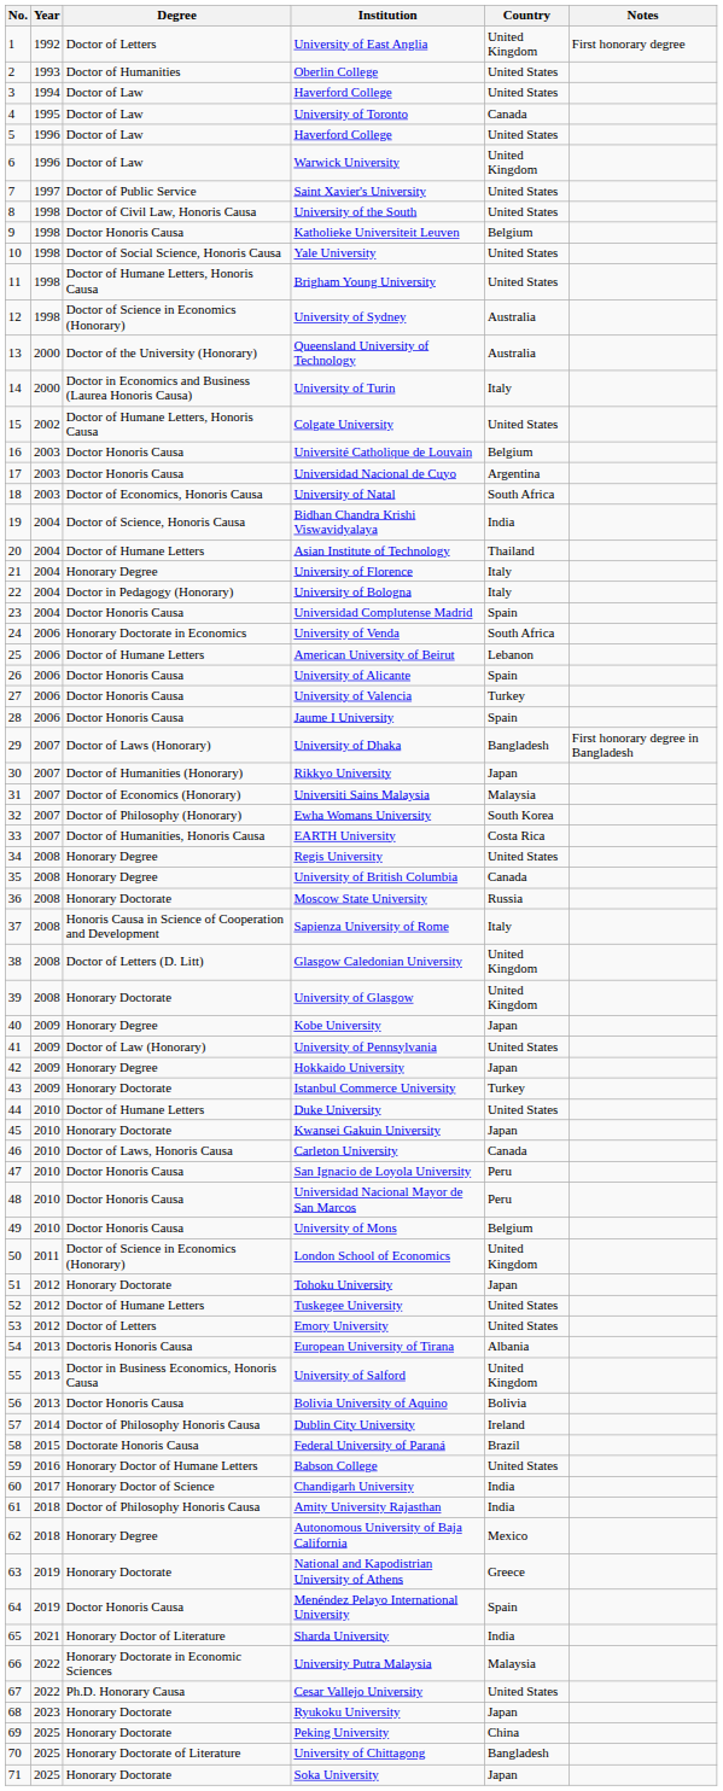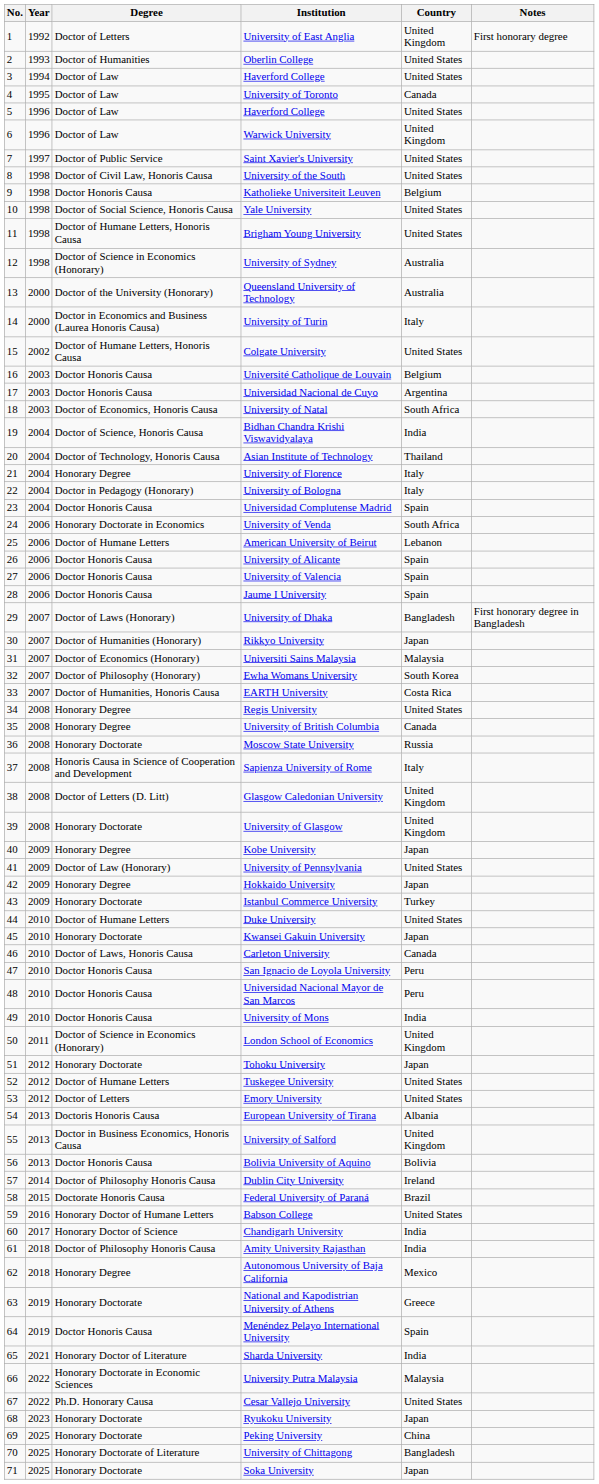Asian Institute of Technology | Degree: Doctor of Humane Letters -> Doctor of Technology, Honoris Causa
University of Valencia | Country: Turkey -> Spain
University of Mons | Country: Belgium -> India
